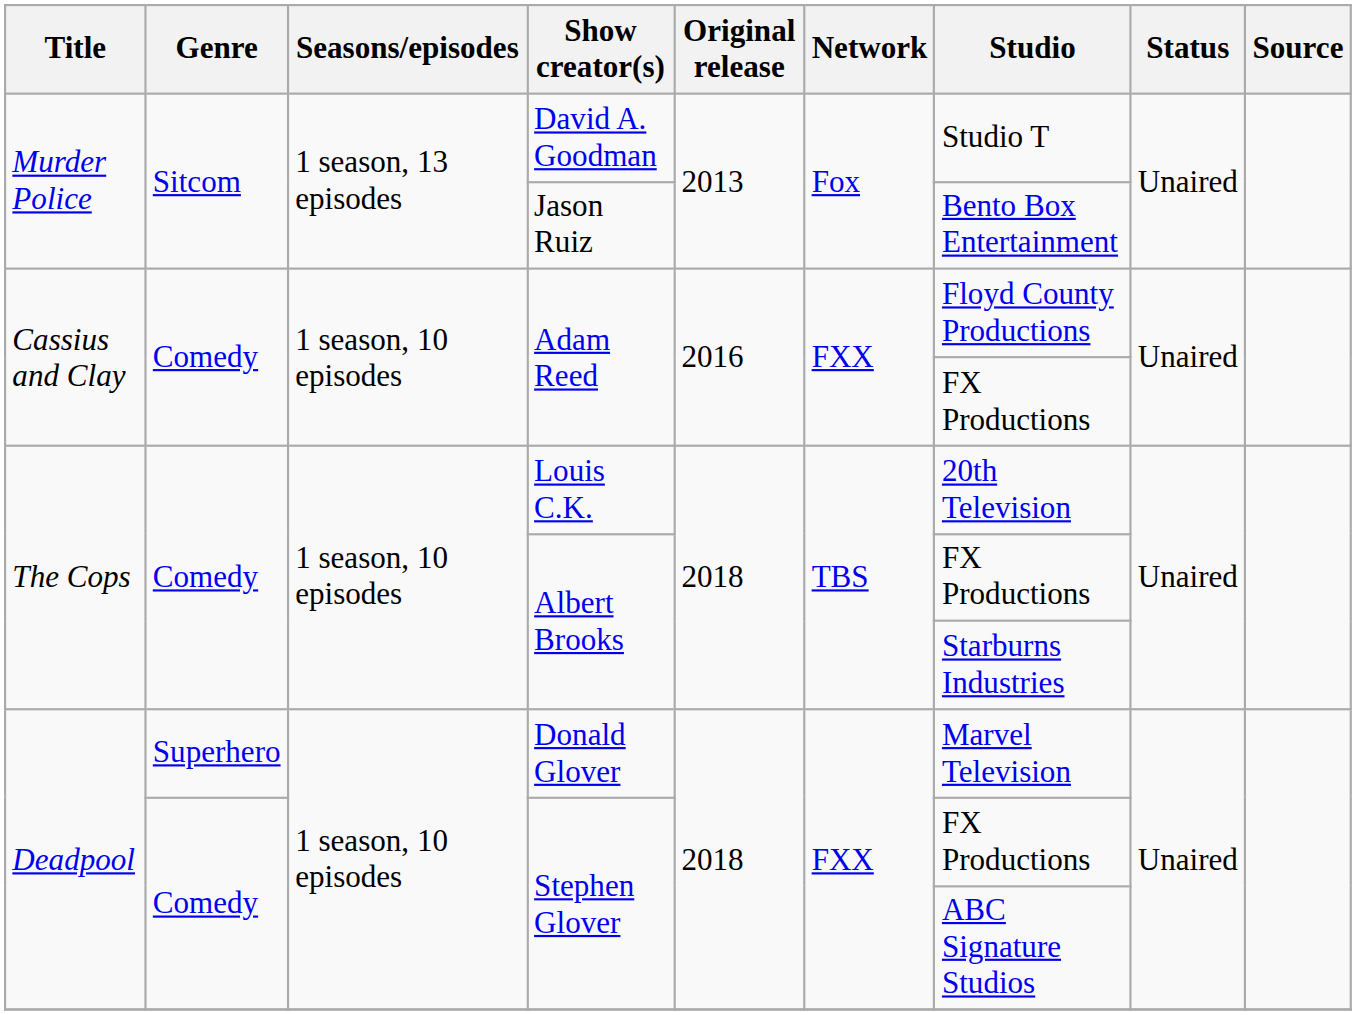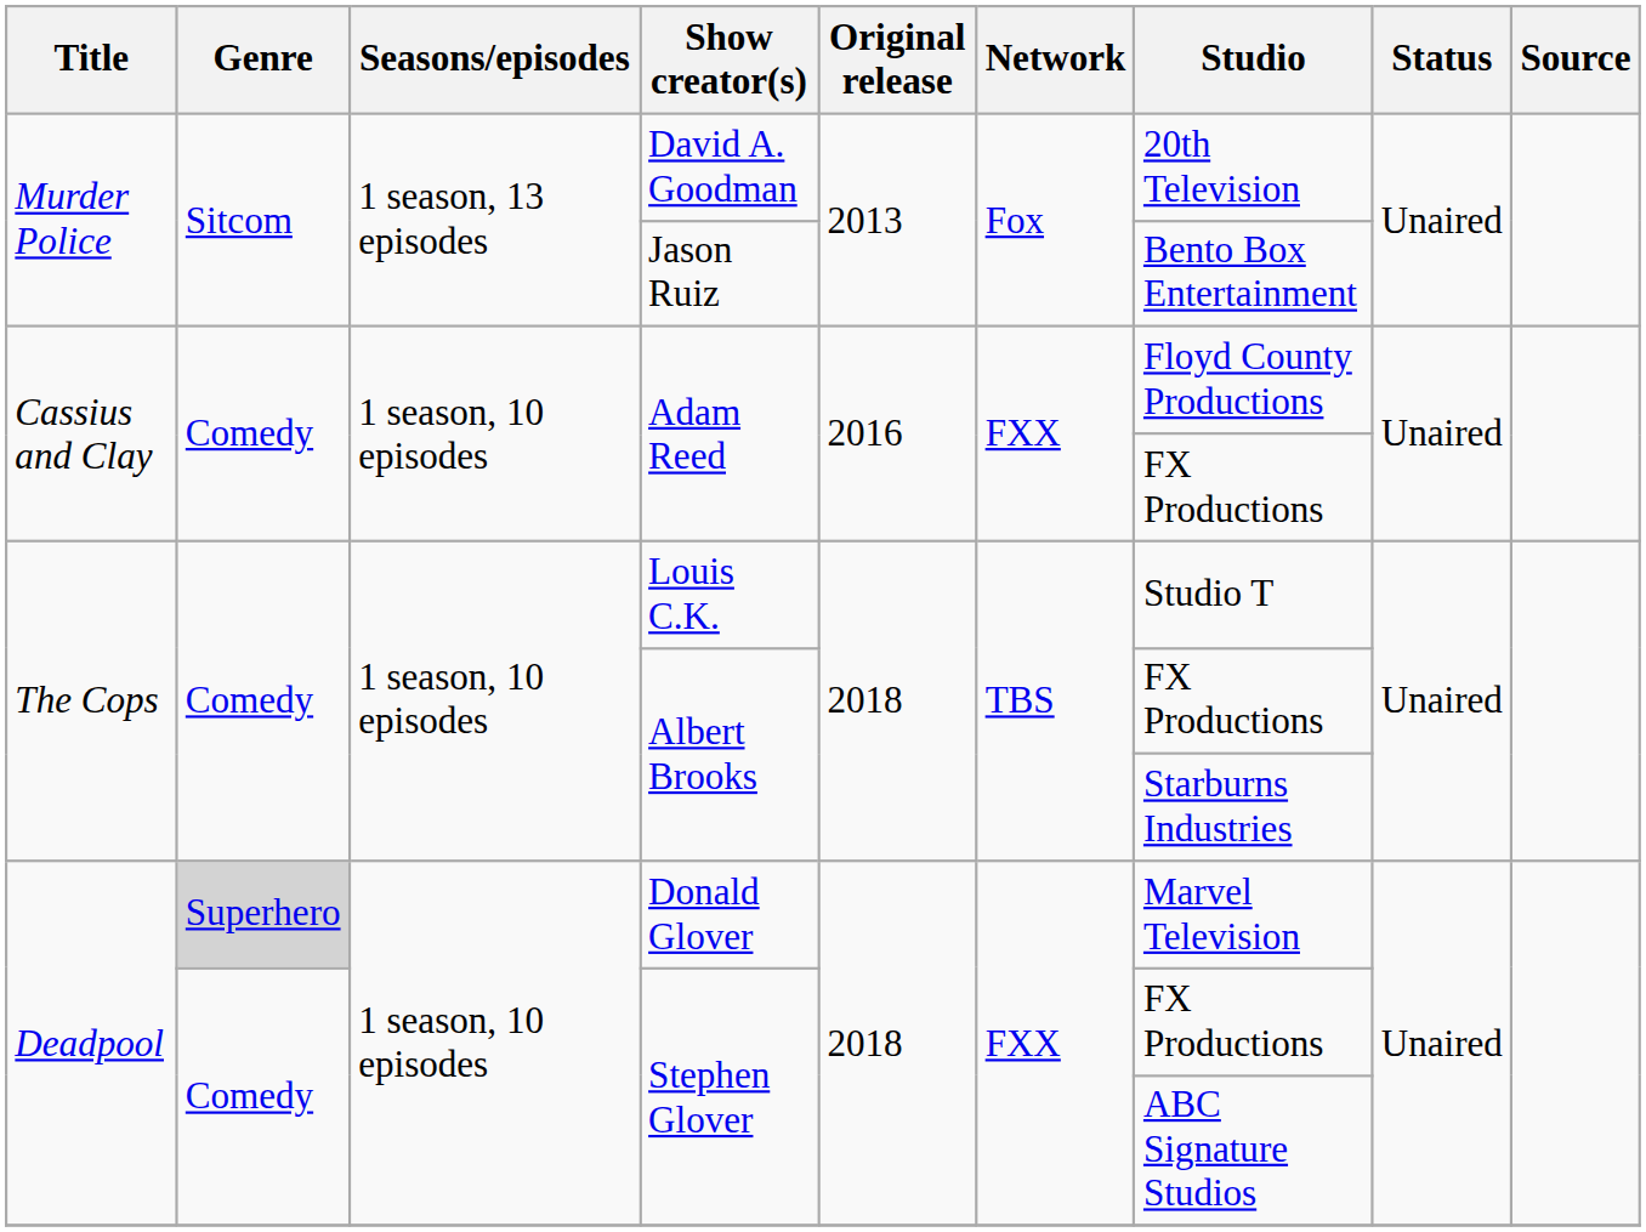David A. Goodman | Studio: Studio T -> 20th Television
Louis C.K. | Studio: 20th Television -> Studio T
Donald Glover | Genre: no background -> lightgrey background
